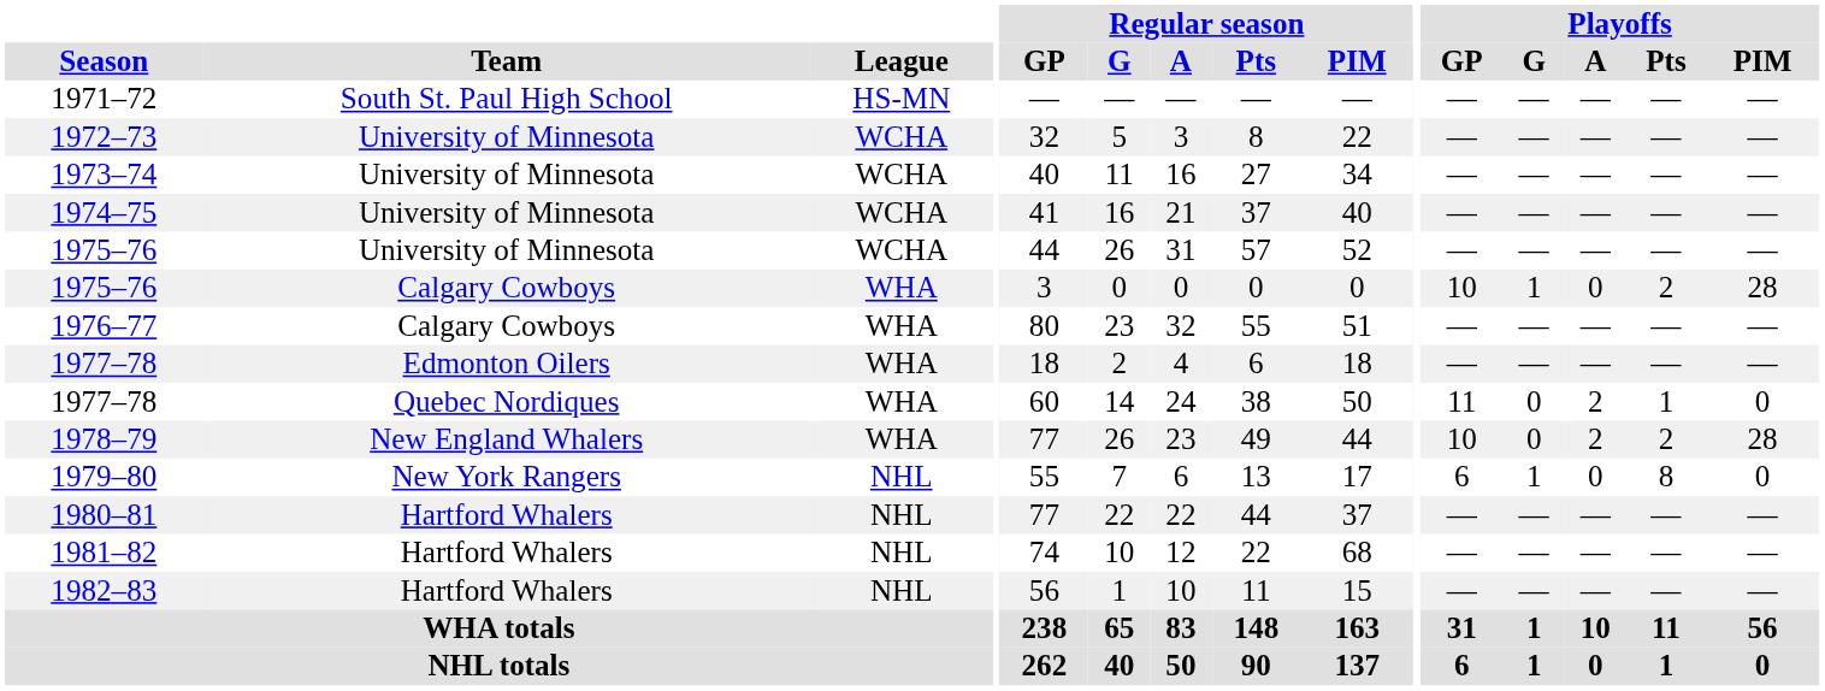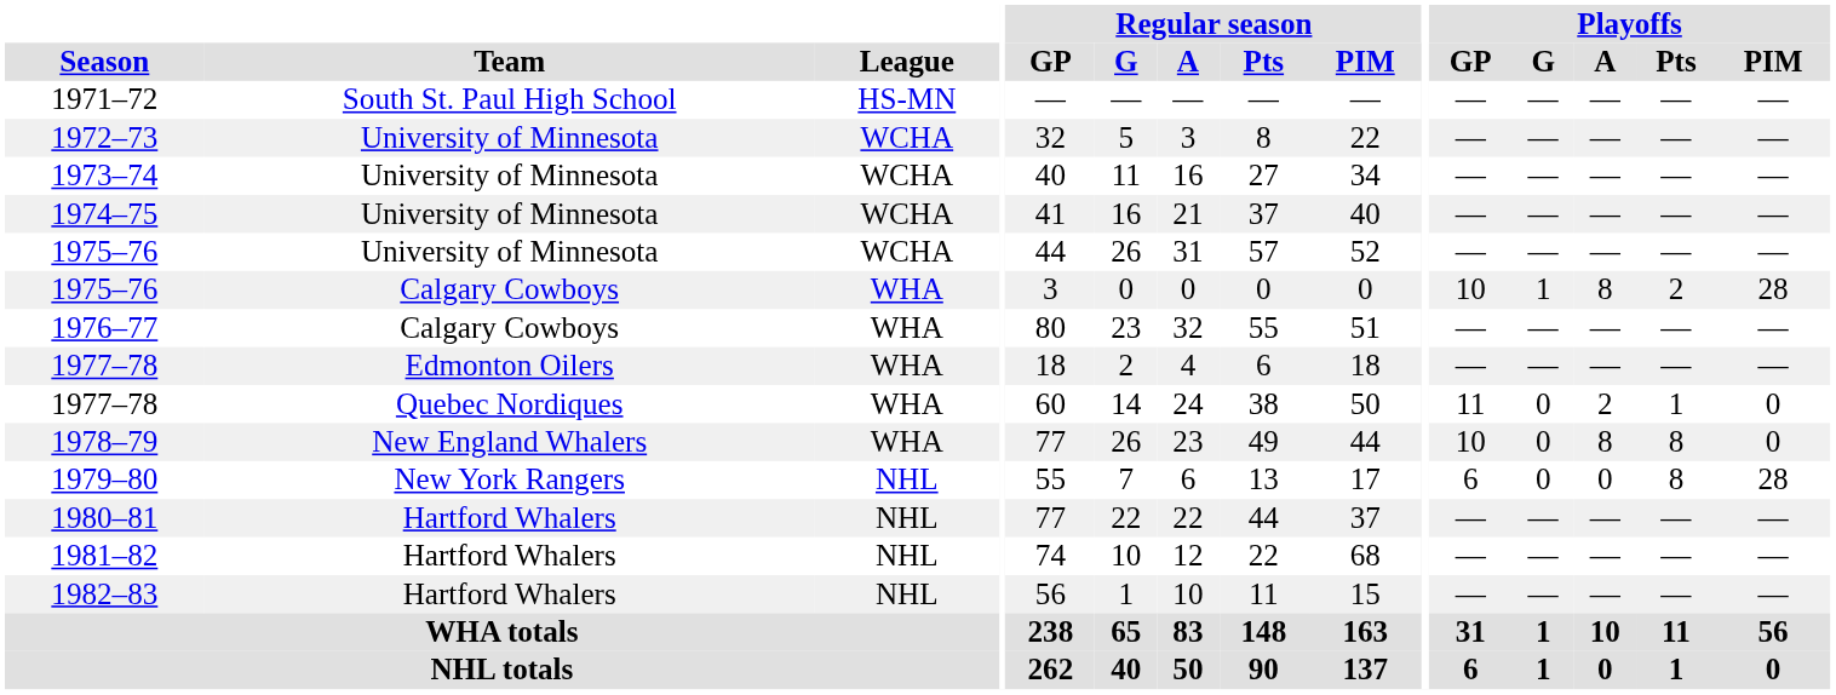1975–76 / Calgary Cowboys | Playoffs / A: 0 -> 8
1978–79 | Playoffs / A: 2 -> 8
1978–79 | Playoffs / Pts: 2 -> 8
1978–79 | Playoffs / PIM: 28 -> 0
1979–80 | Playoffs / G: 1 -> 0
1979–80 | Playoffs / PIM: 0 -> 28
